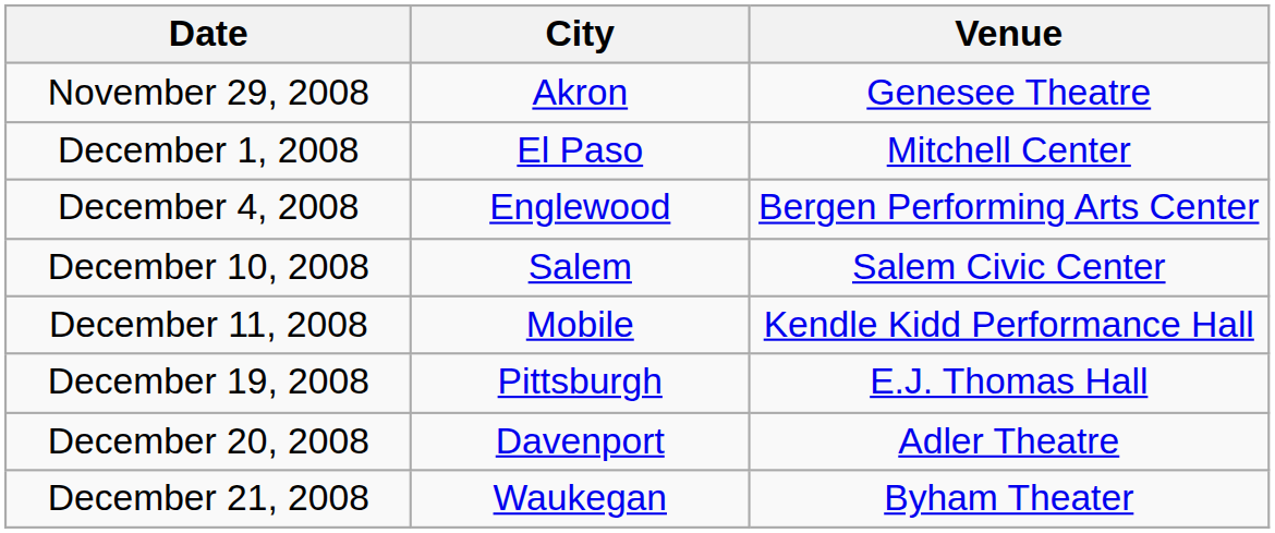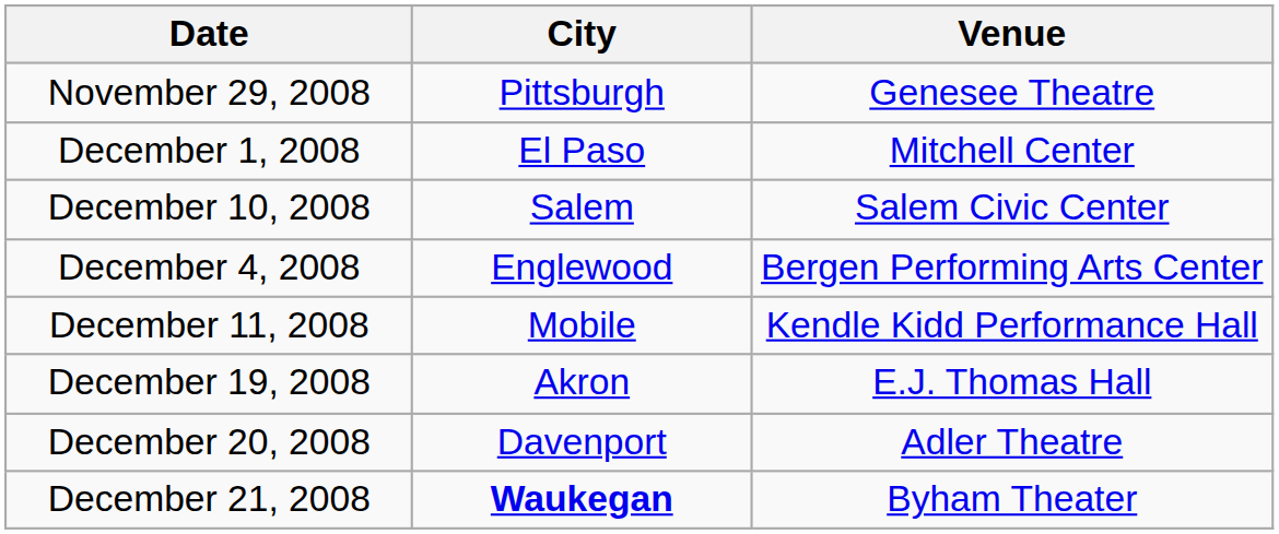November 29, 2008 | City: Akron -> Pittsburgh
rows swapped: December 4, 2008 <-> December 10, 2008
December 19, 2008 | City: Pittsburgh -> Akron
December 21, 2008 | City: normal -> bold
